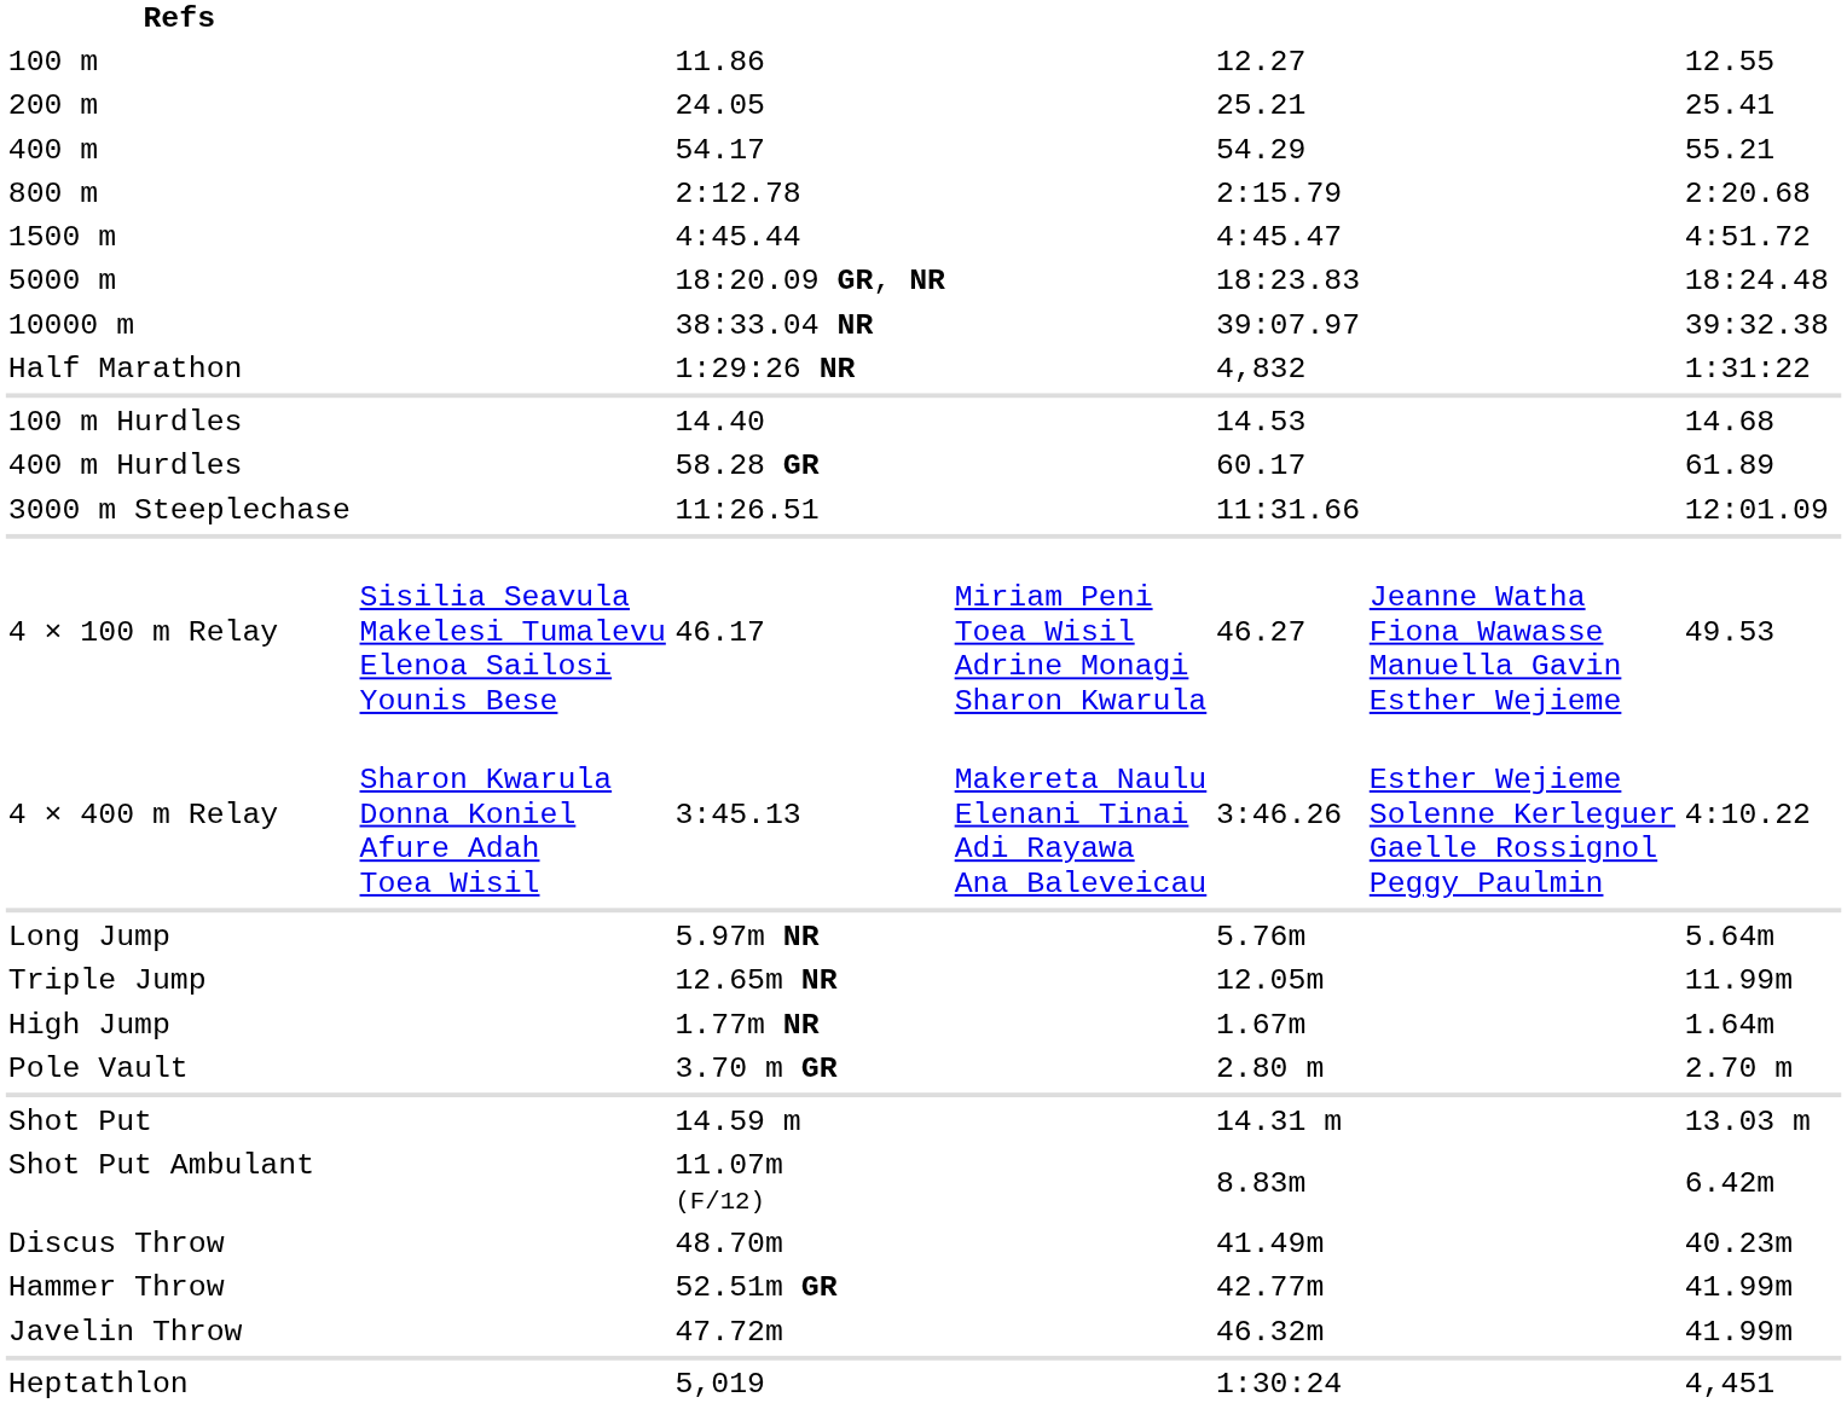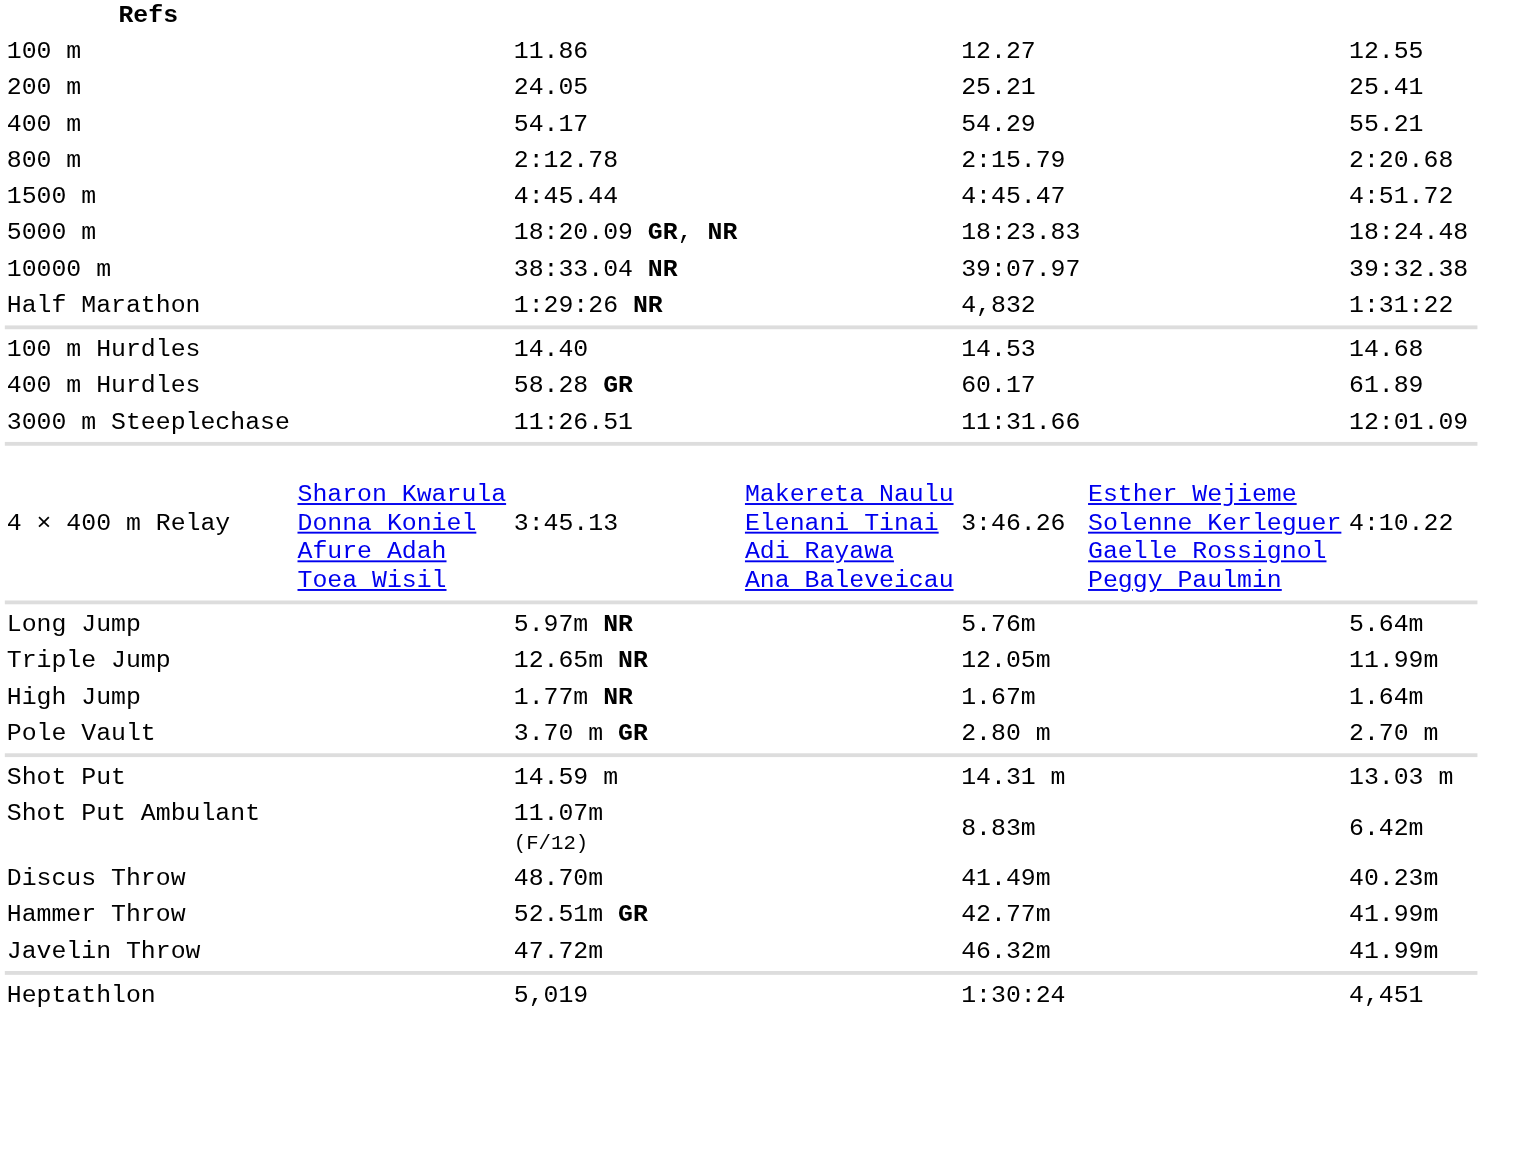- row: 4 × 100 m Relay | Sisilia Seavula Makelesi Tumalevu Elenoa Sailosi Younis Bese | 46.17 | Miriam Peni Toea Wisil Adrine Monagi Sharon Kwarula | 46.27 | Jeanne Watha Fiona Wawasse Manuella Gavin Esther Wejieme | 49.53
